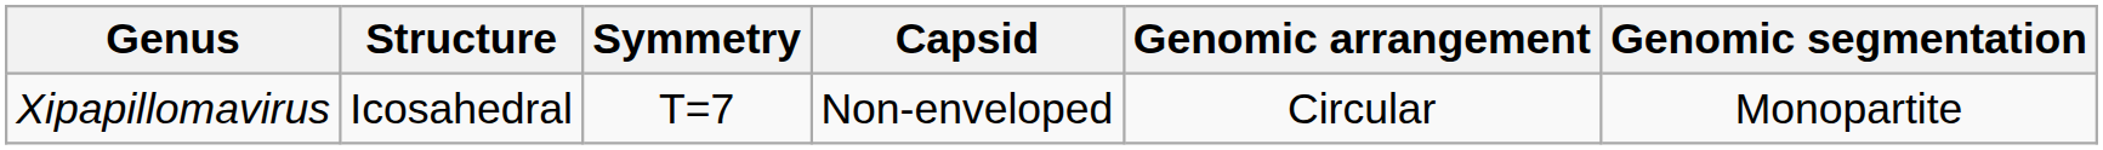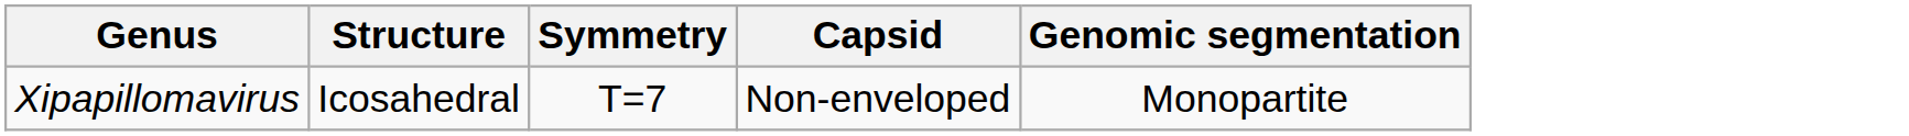- column: Genomic arrangement | Circular
